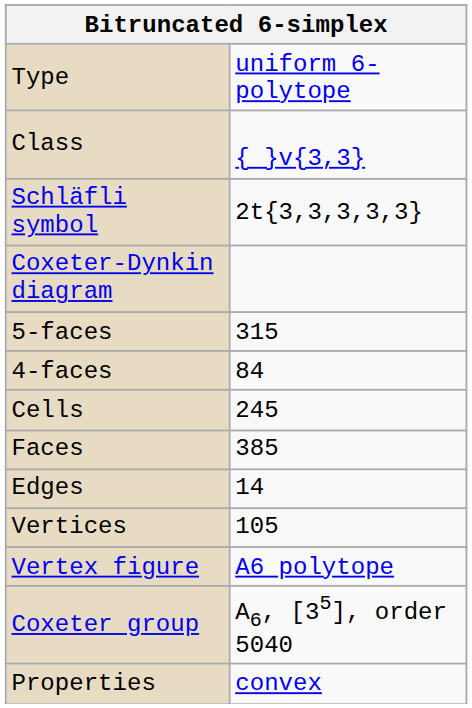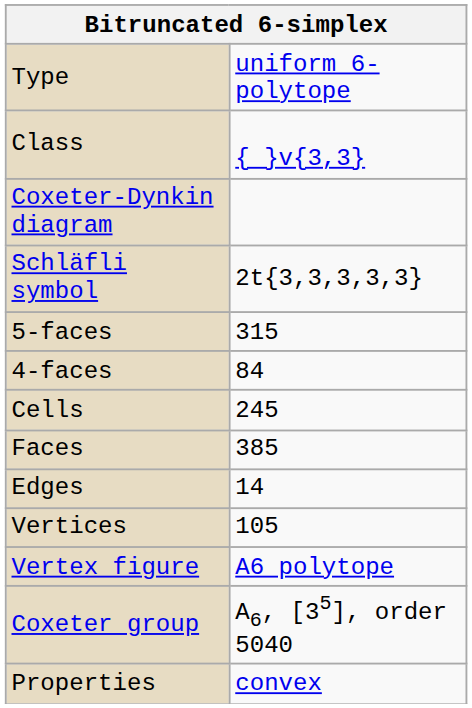rows swapped: Schläfli symbol <-> Coxeter-Dynkin diagram
